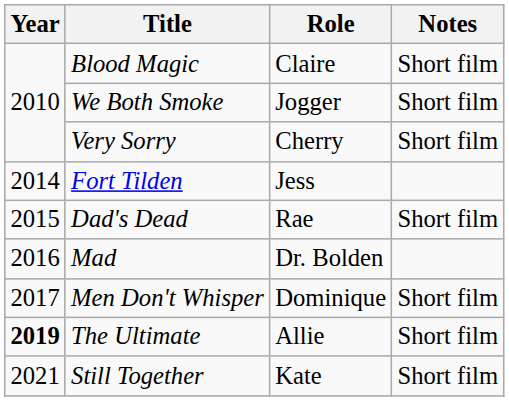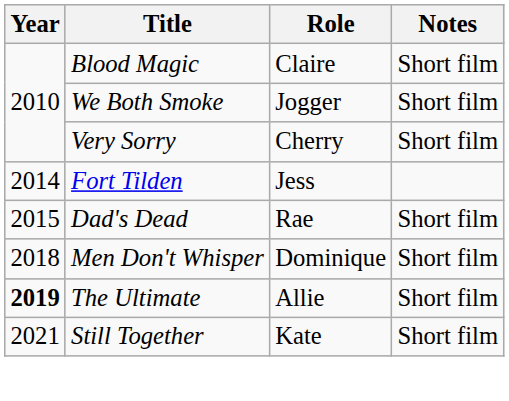- row: 2016 | Mad | Dr. Bolden
Men Don't Whisper | Year: 2017 -> 2018
